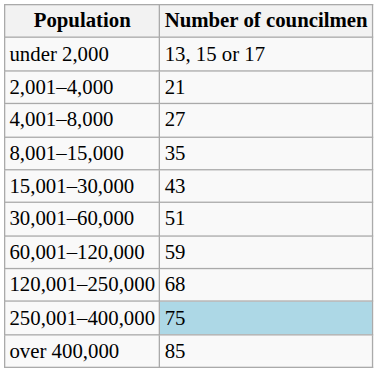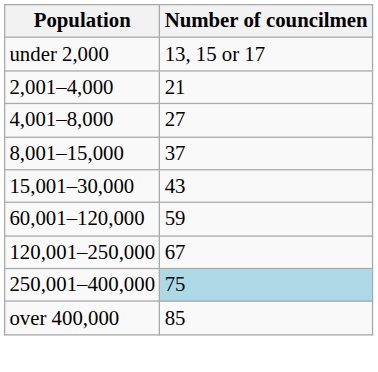8,001–15,000 | Number of councilmen: 35 -> 37
- row: 30,001–60,000 | 51
120,001–250,000 | Number of councilmen: 68 -> 67
